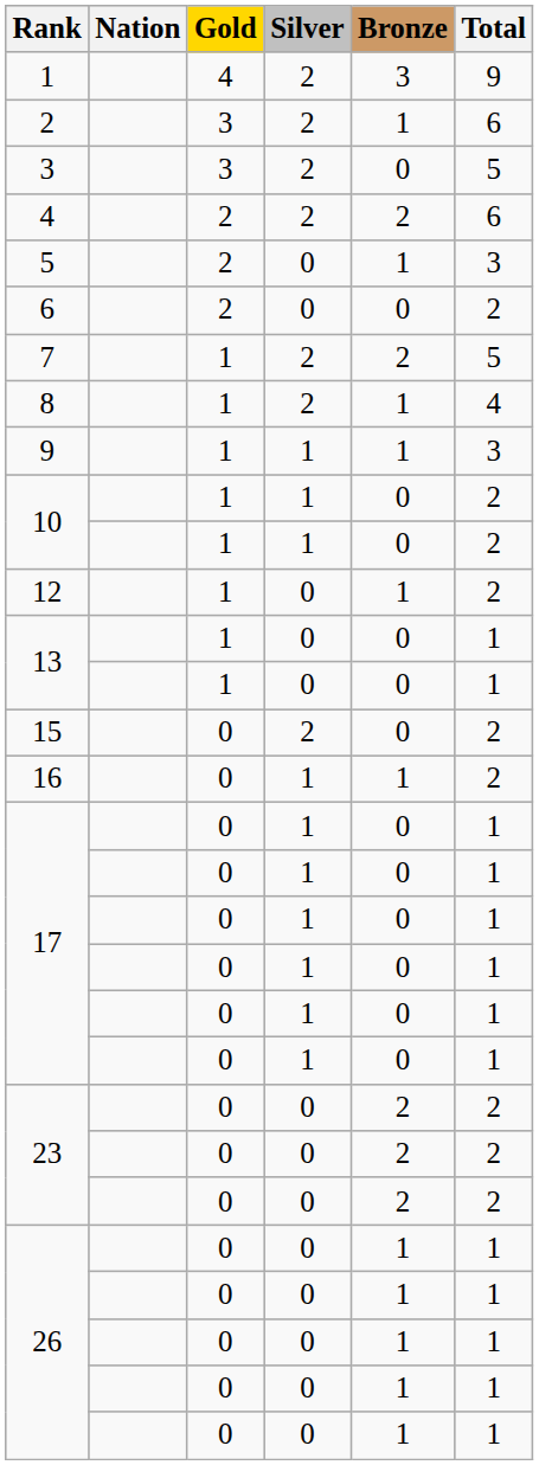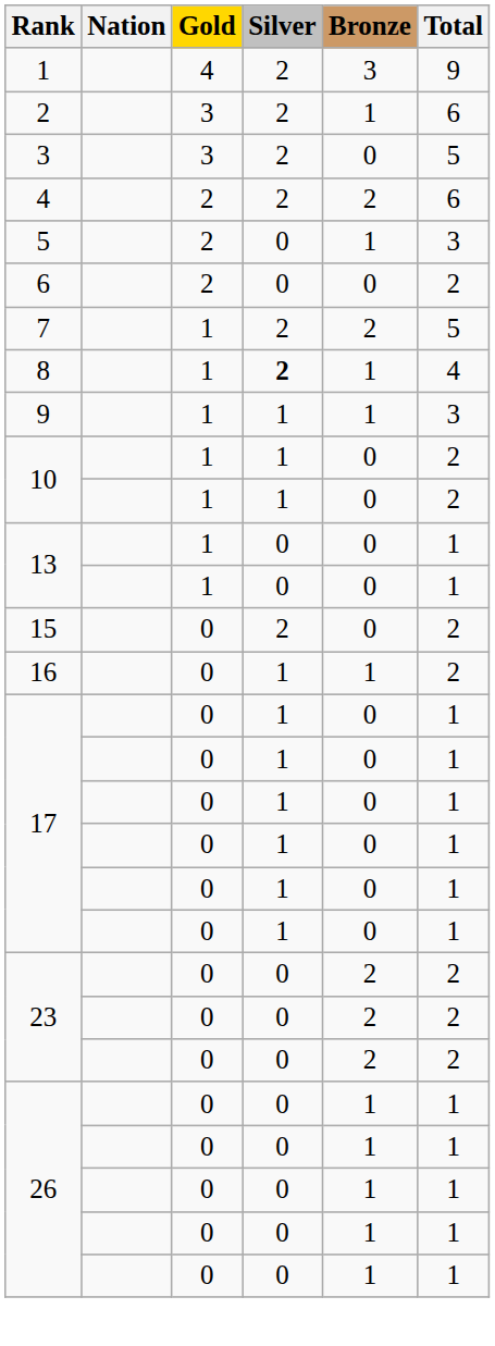8 | Silver: normal -> bold
- row: 12 | 1 | 0 | 1 | 2
